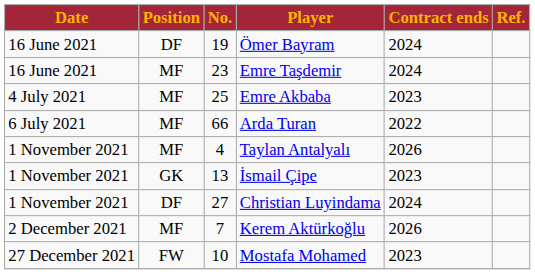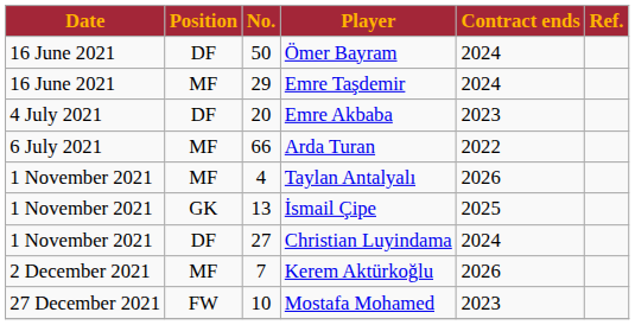Ömer Bayram | No.: 19 -> 50
Emre Taşdemir | No.: 23 -> 29
Emre Akbaba | Position: MF -> DF
Emre Akbaba | No.: 25 -> 20
İsmail Çipe | Contract ends: 2023 -> 2025
